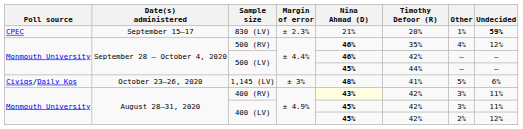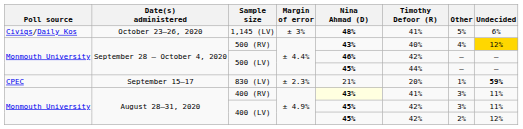rows swapped: 1,145 (LV) <-> 830 (LV)
500 (RV) | Nina Ahmad (D): 46% -> 43%
500 (RV) | Timothy Defoor (R): 35% -> 40%
500 (RV) | Undecided: no background -> gold background
400 (RV) | Timothy Defoor (R): 42% -> 41%
